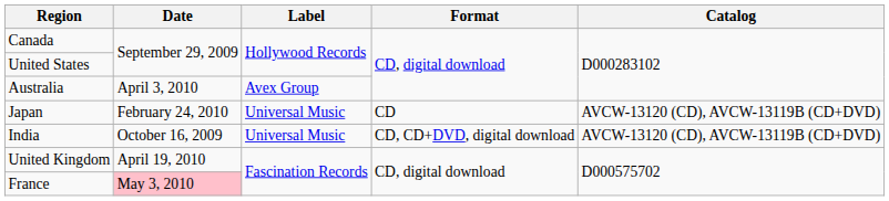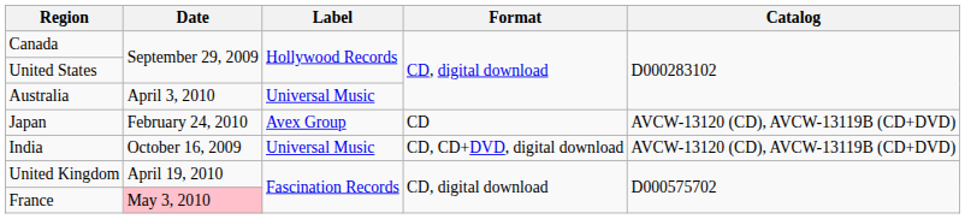Australia | Label: Avex Group -> Universal Music
Japan | Label: Universal Music -> Avex Group
